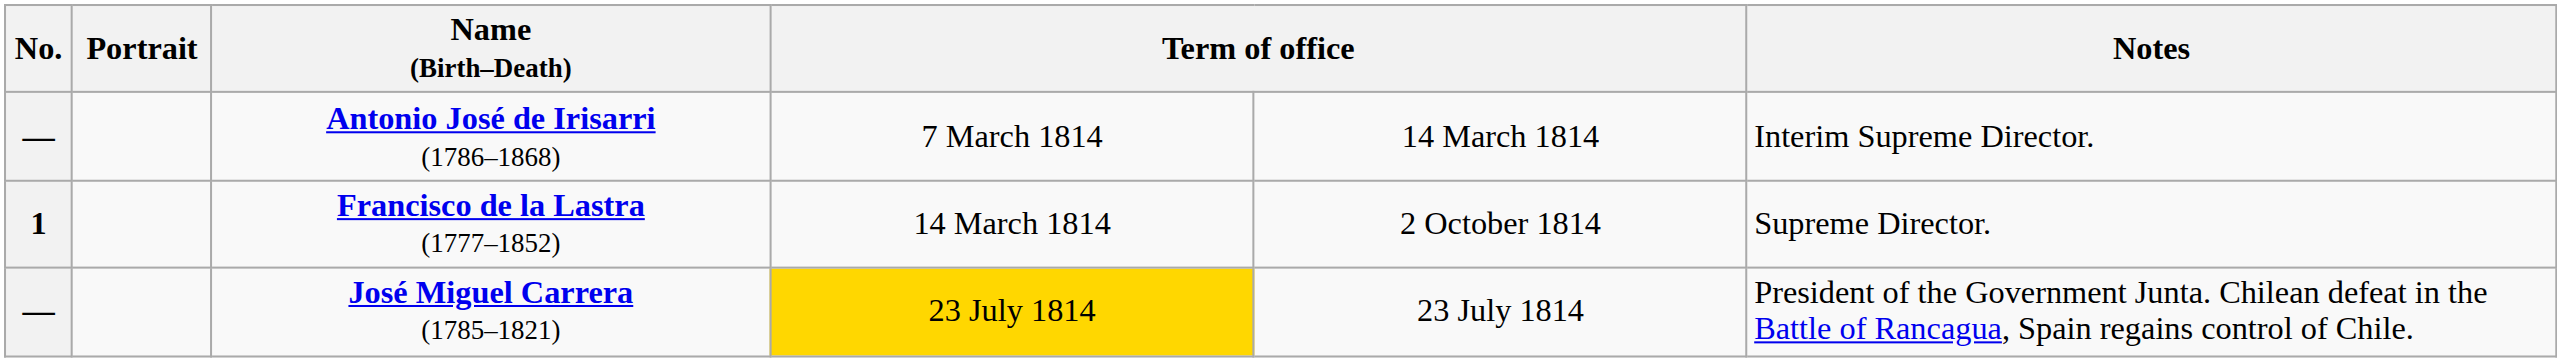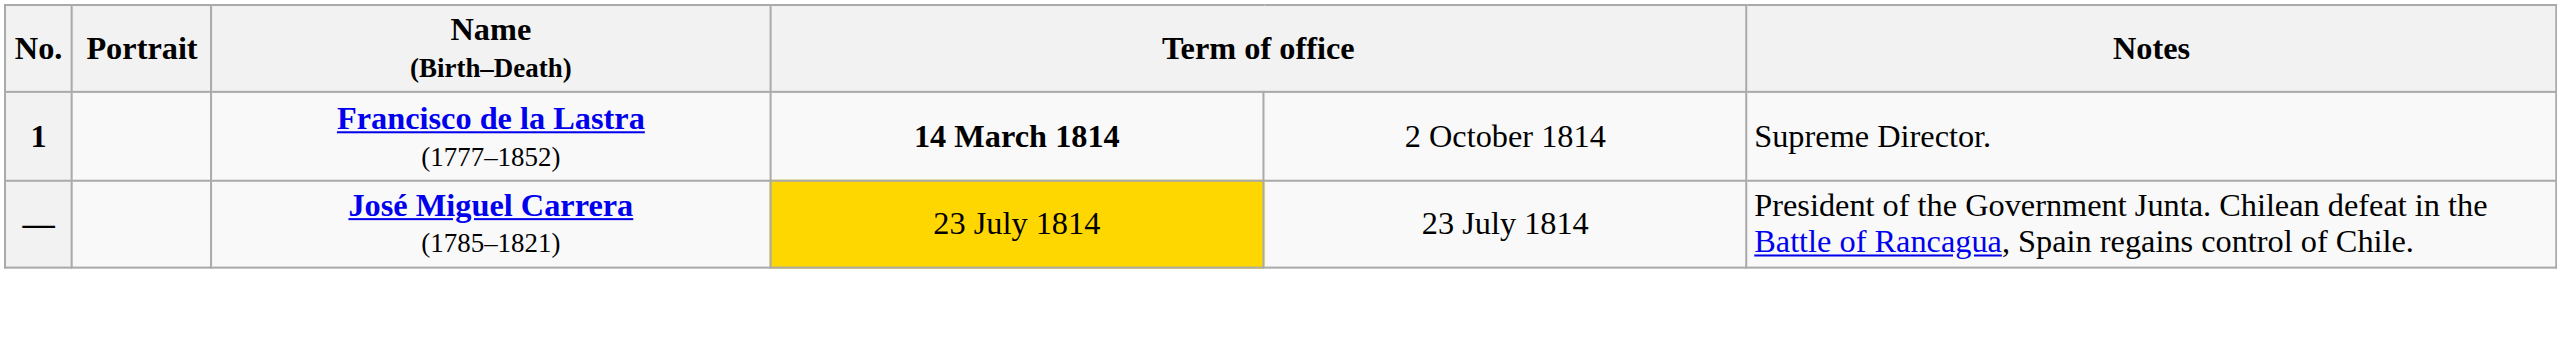- row: — | Antonio José de Irisarri (1786–1868) | 7 March 1814 | 14 March 1814 | Interim Supreme Director.
Francisco de la Lastra (1777–1852) | column 4: normal -> bold
